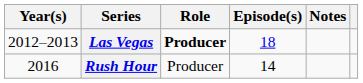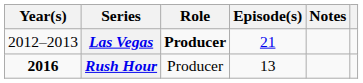Las Vegas | Episode(s): 18 -> 21
Rush Hour | Year(s): normal -> bold
Rush Hour | Episode(s): 14 -> 13
